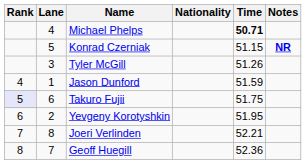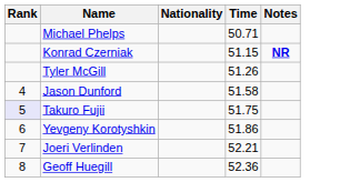- column: Lane | 4 | 5 | 3 | 1 | 6 | 2 | 8 | 7
Michael Phelps | Time: bold -> normal
Jason Dunford | Time: 51.59 -> 51.58
Yevgeny Korotyshkin | Time: 51.95 -> 51.86
